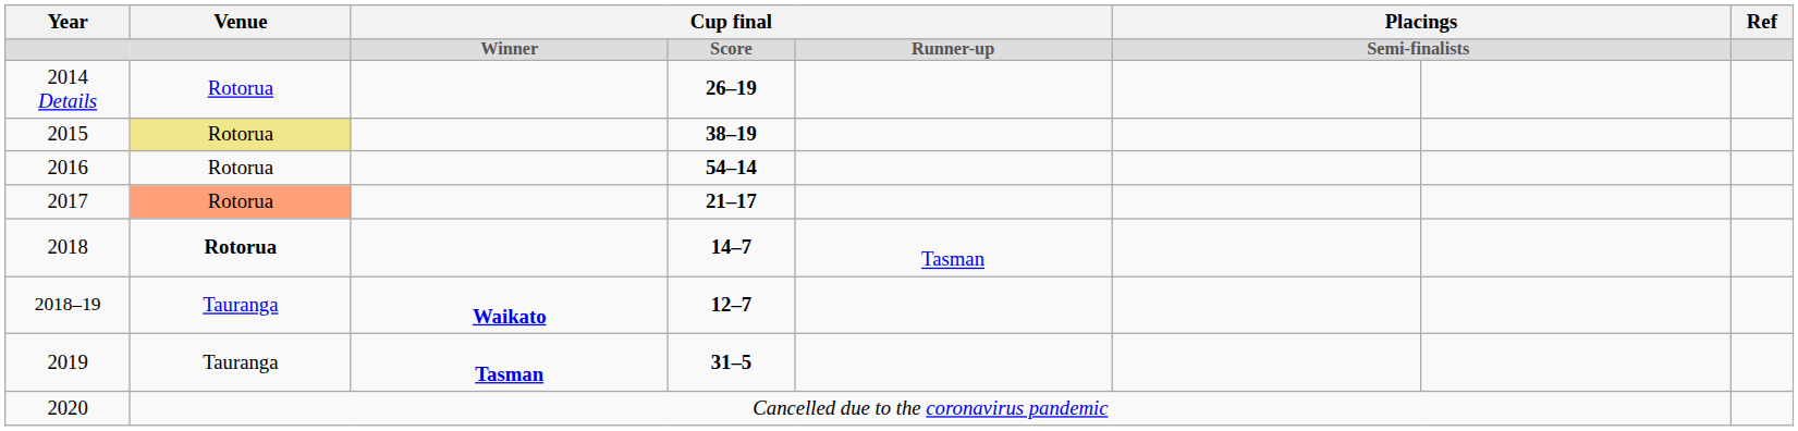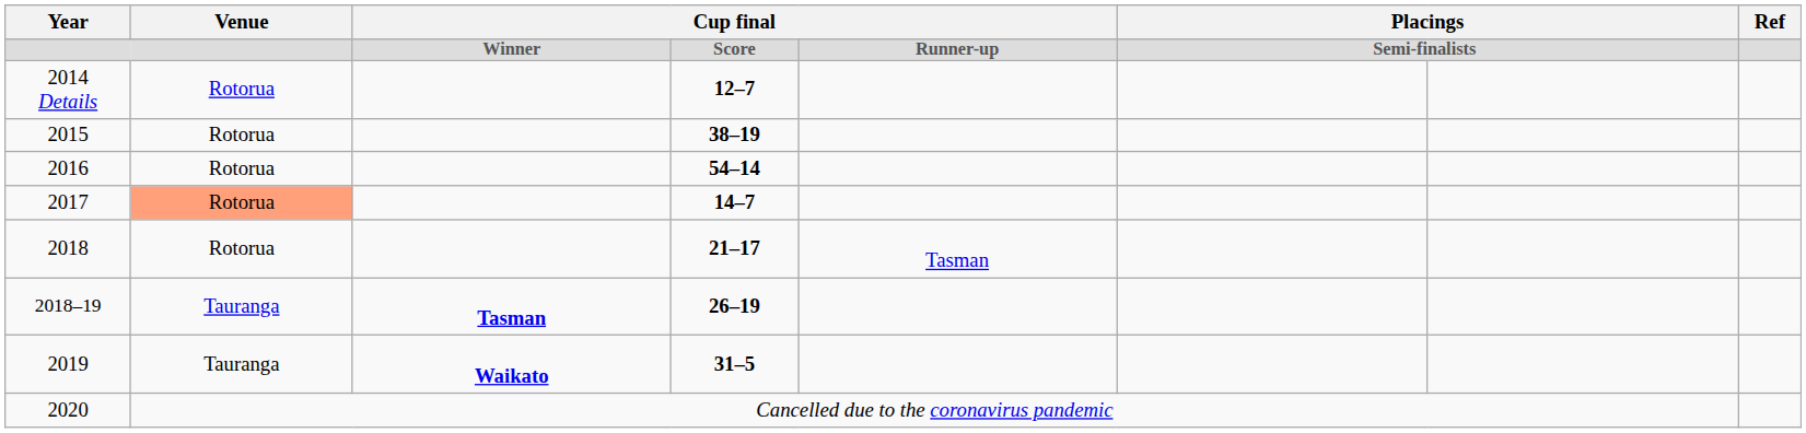2014 Details | column 4: 26–19 -> 12–7
2015 | Venue: khaki background -> no background
2017 | column 4: 21–17 -> 14–7
2018 | Venue: bold -> normal
2018 | column 4: 14–7 -> 21–17
2018–19 | column 3: Waikato -> Tasman
2018–19 | column 4: 12–7 -> 26–19
2019 | column 3: Tasman -> Waikato
